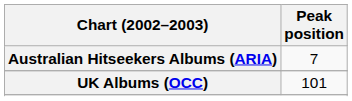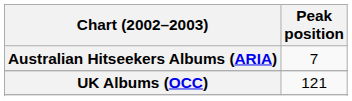UK Albums (OCC) | Peak position: 101 -> 121
